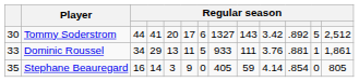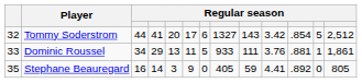Tommy Soderstrom | column 1: 30 -> 32
Tommy Soderstrom | column 11: .892 -> .854
Stephane Beauregard | column 10: 4.14 -> 4.41
Stephane Beauregard | column 11: .854 -> .892
